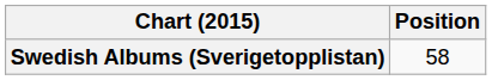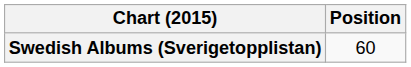Swedish Albums (Sverigetopplistan) | Position: 58 -> 60
